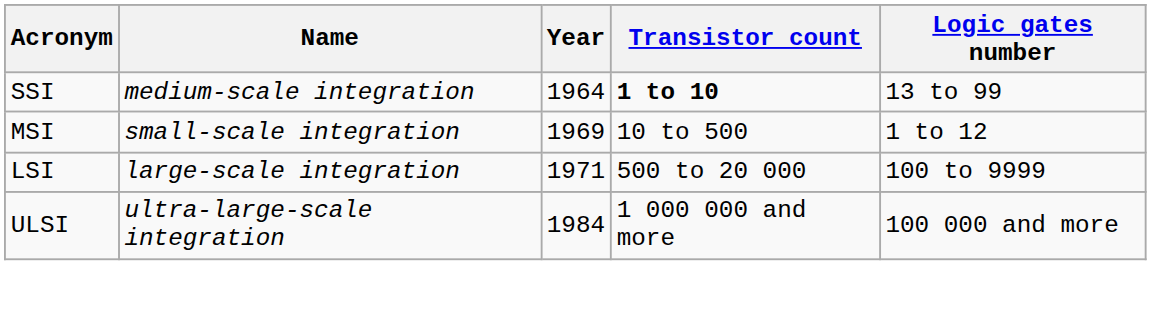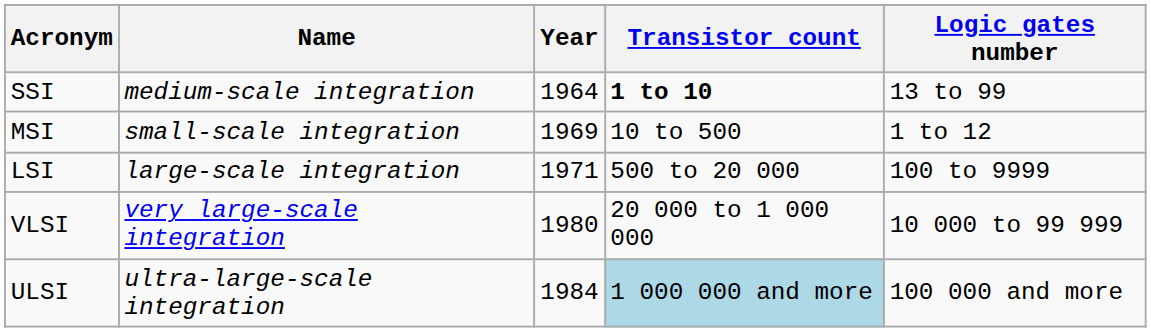+ row: VLSI | very large-scale integration | 1980 | 20 000 to 1 000 000 | 10 000 to 99 999
ULSI | Transistor count: no background -> lightblue background
